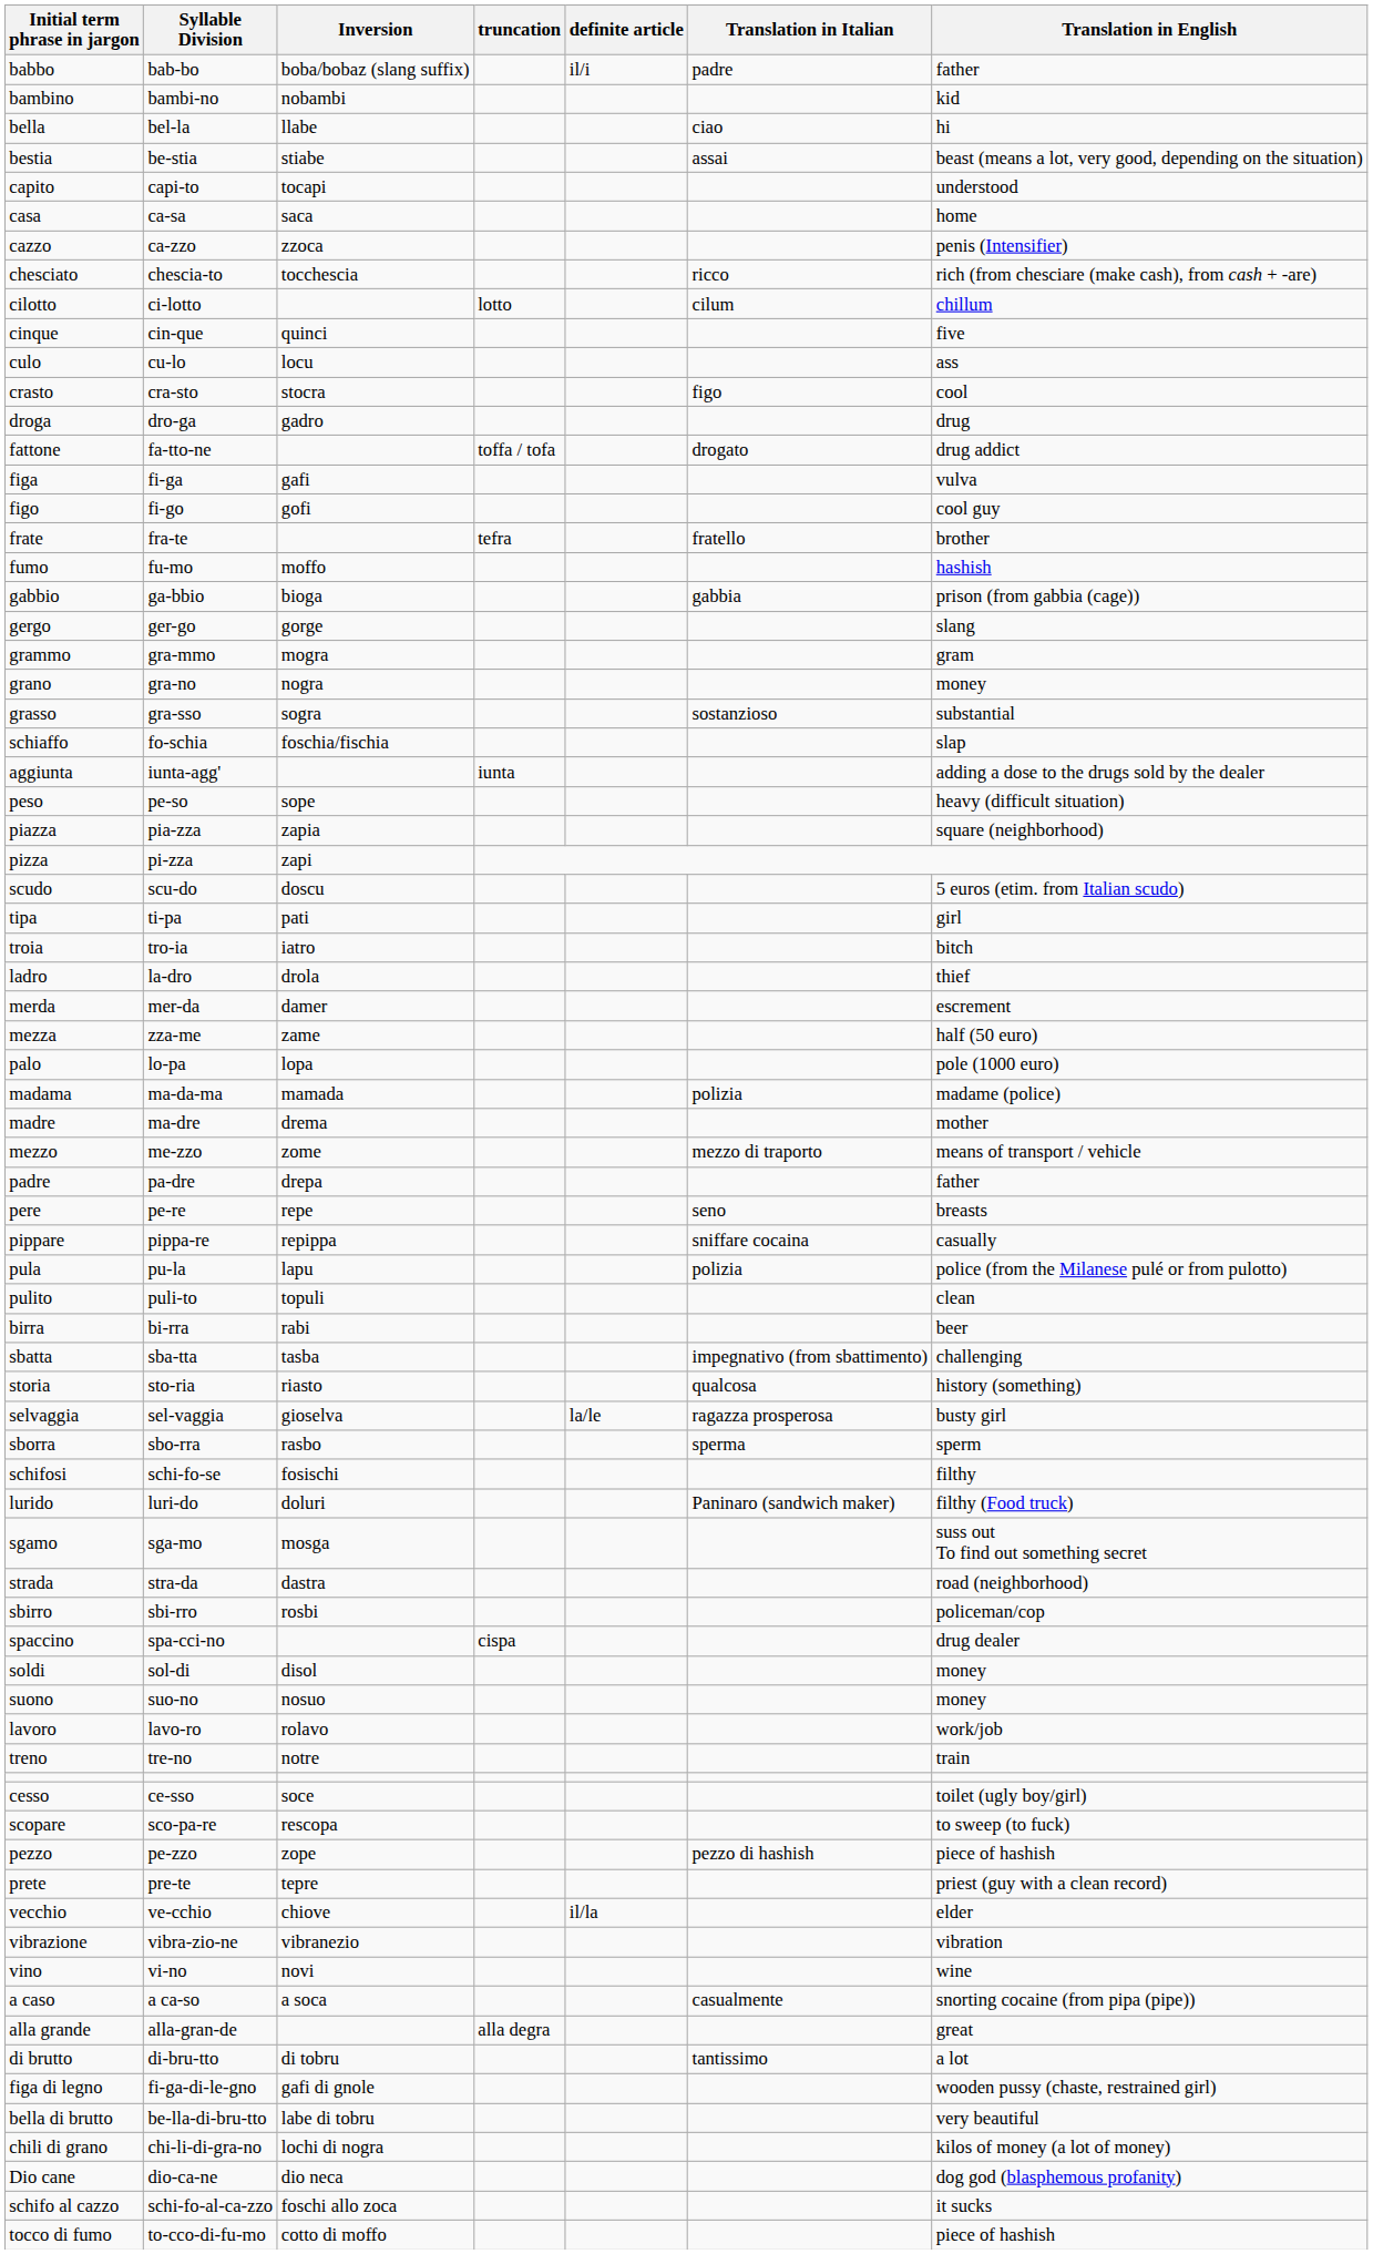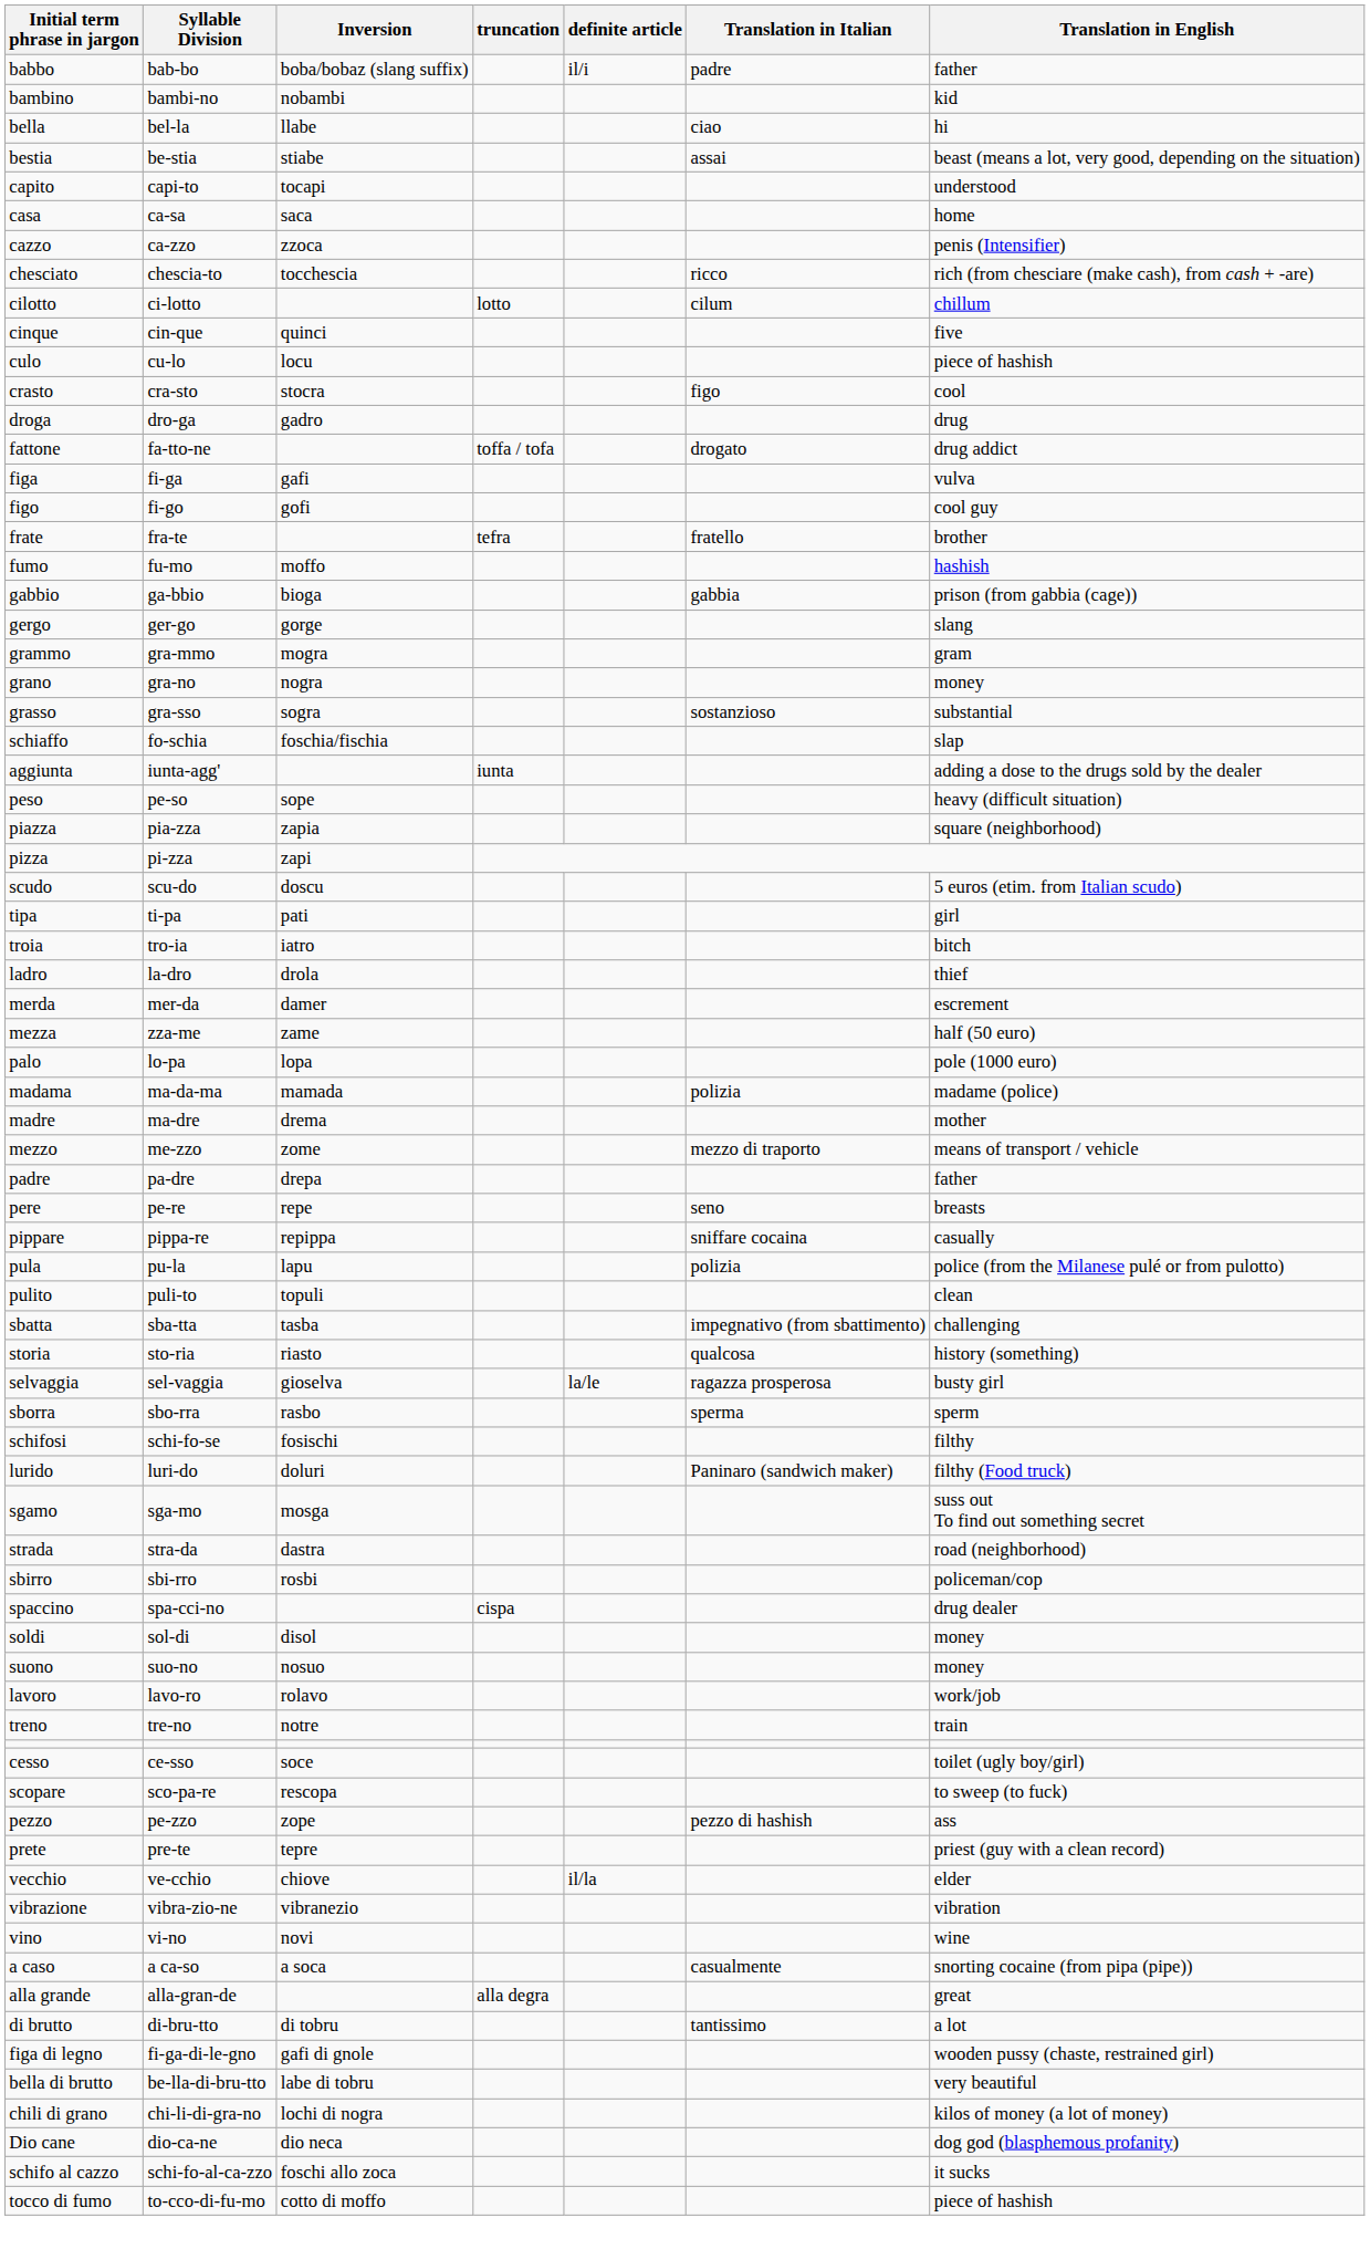culo | Translation in English: ass -> piece of hashish
- row: birra | bi-rra | rabi | beer
pezzo | Translation in English: piece of hashish -> ass
